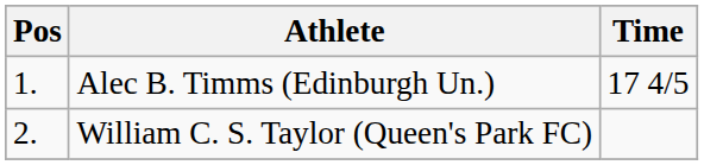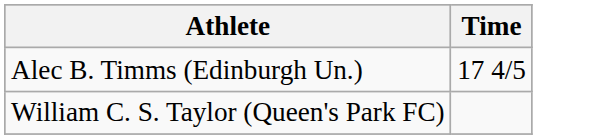- column: Pos | 1. | 2.
